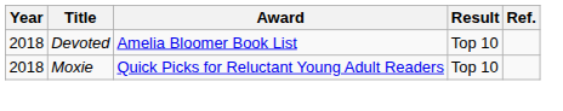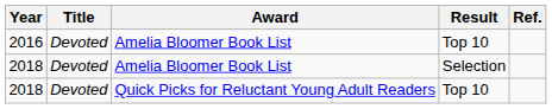+ row: 2016 | Devoted | Amelia Bloomer Book List | Top 10
2018 / Amelia Bloomer Book List | Result: Top 10 -> Selection
2018 / Quick Picks for Reluctant Young Adult Readers | Title: Moxie -> Devoted
